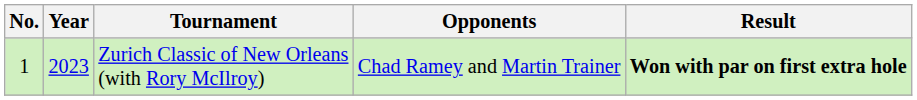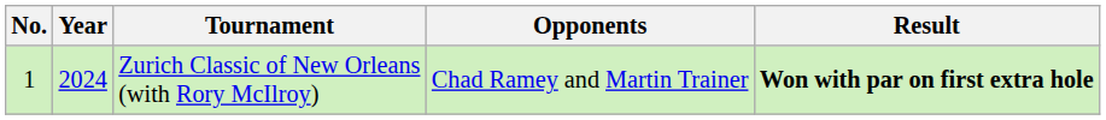Zurich Classic of New Orleans (with Rory McIlroy) | Year: 2023 -> 2024
